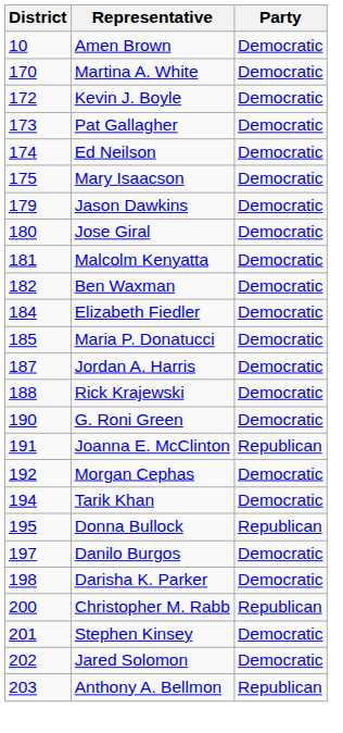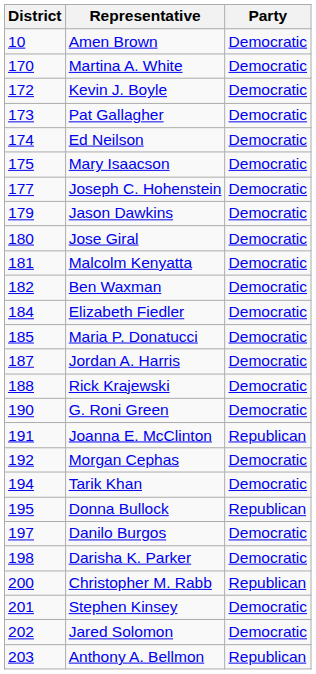+ row: 177 | Joseph C. Hohenstein | Democratic
